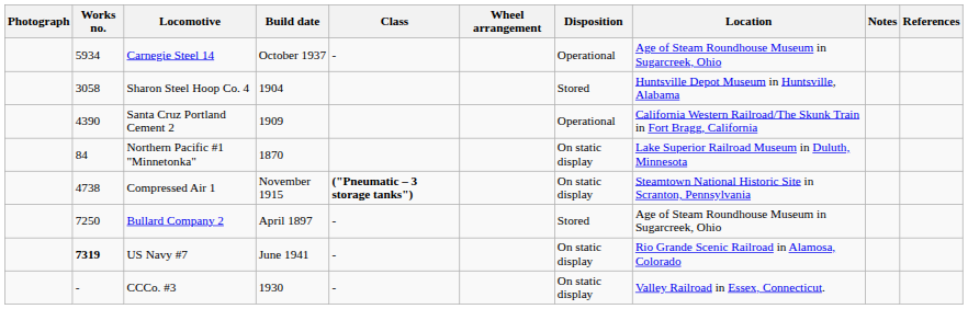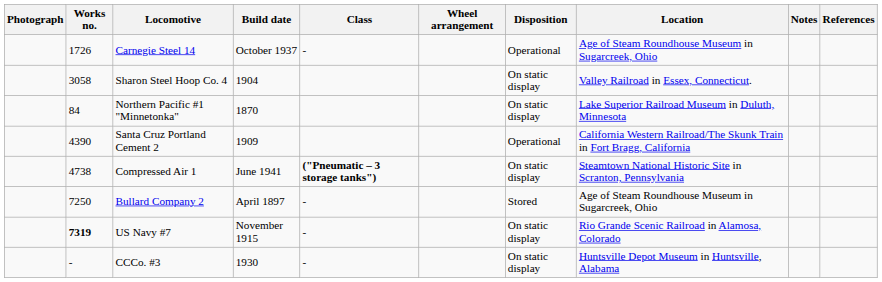Carnegie Steel 14 | Works no.: 5934 -> 1726
Sharon Steel Hoop Co. 4 | Disposition: Stored -> On static display
Sharon Steel Hoop Co. 4 | Location: Huntsville Depot Museum in Huntsville, Alabama -> Valley Railroad in Essex, Connecticut.
rows swapped: Santa Cruz Portland Cement 2 <-> Northern Pacific #1 "Minnetonka"
Compressed Air 1 | Build date: November 1915 -> June 1941
US Navy #7 | Build date: June 1941 -> November 1915
CCCo. #3 | Location: Valley Railroad in Essex, Connecticut. -> Huntsville Depot Museum in Huntsville, Alabama
